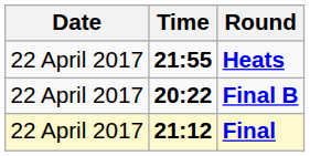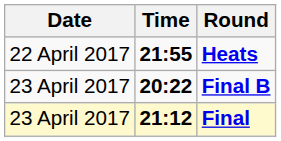Final B | Date: 22 April 2017 -> 23 April 2017
Final | Date: 22 April 2017 -> 23 April 2017
